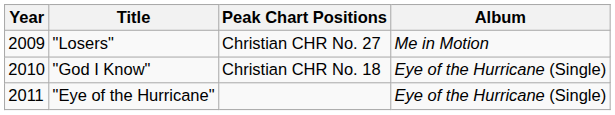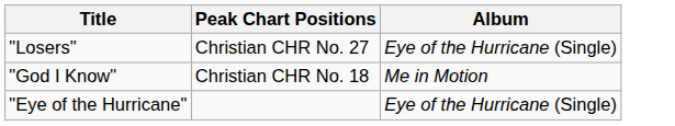- column: Year | 2009 | 2010 | 2011
"Losers" | Album: Me in Motion -> Eye of the Hurricane (Single)
"God I Know" | Album: Eye of the Hurricane (Single) -> Me in Motion
